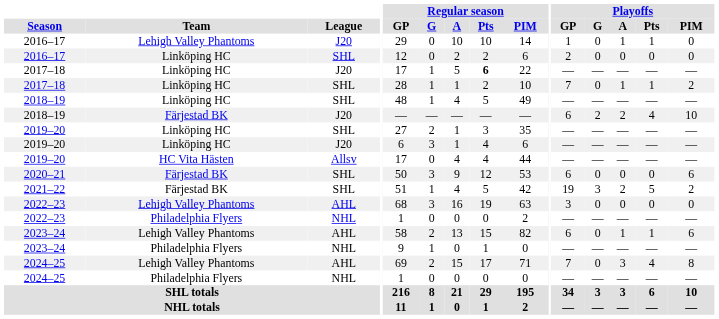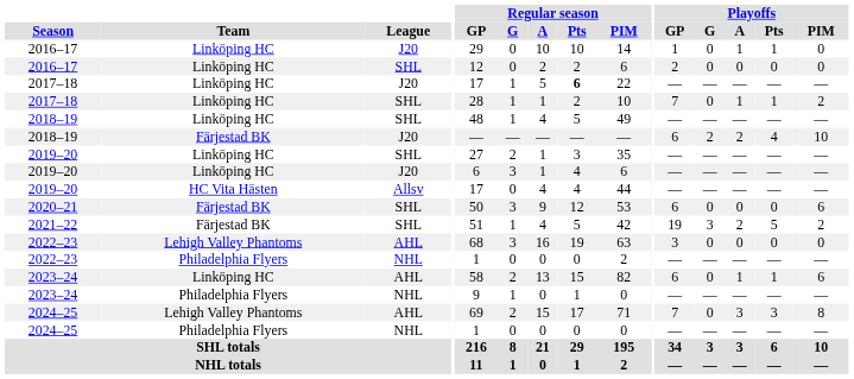2016–17 / J20 | Team: Lehigh Valley Phantoms -> Linköping HC
2023–24 / AHL | Team: Lehigh Valley Phantoms -> Linköping HC
2024–25 / AHL | Playoffs / Pts: 4 -> 3
